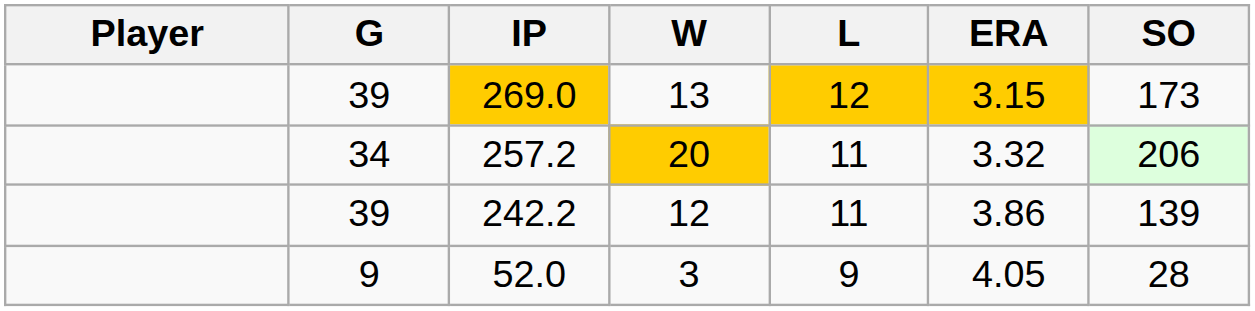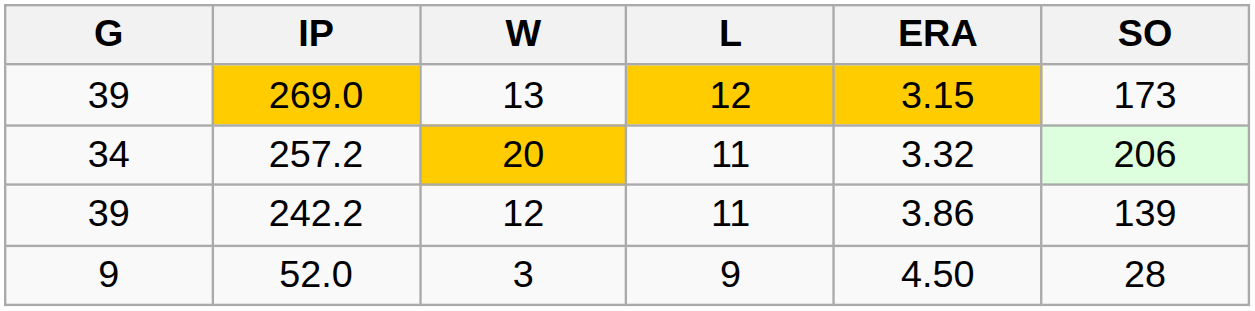- column: Player
52.0 | ERA: 4.05 -> 4.50
